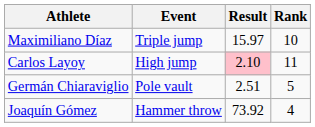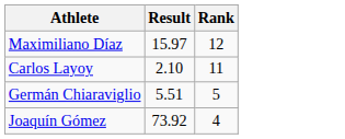- column: Event | Triple jump | High jump | Pole vault | Hammer throw
Maximiliano Díaz | Rank: 10 -> 12
Carlos Layoy | Result: pink background -> no background
Germán Chiaraviglio | Result: 2.51 -> 5.51
